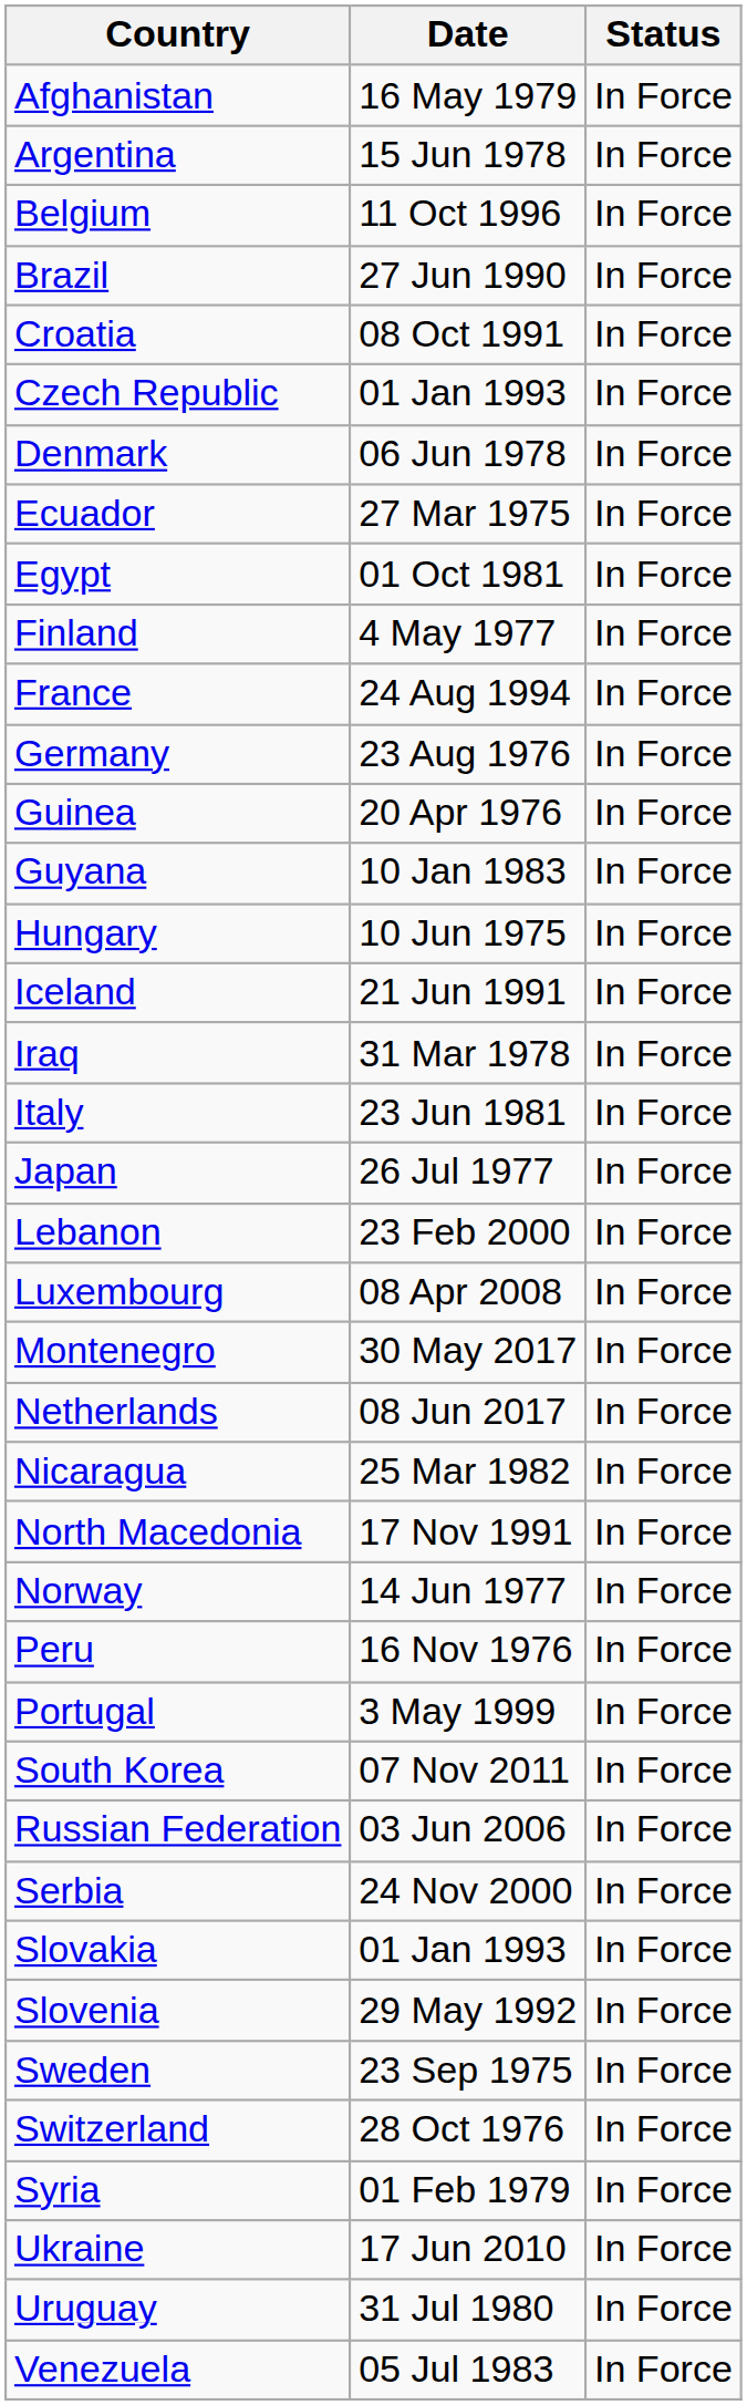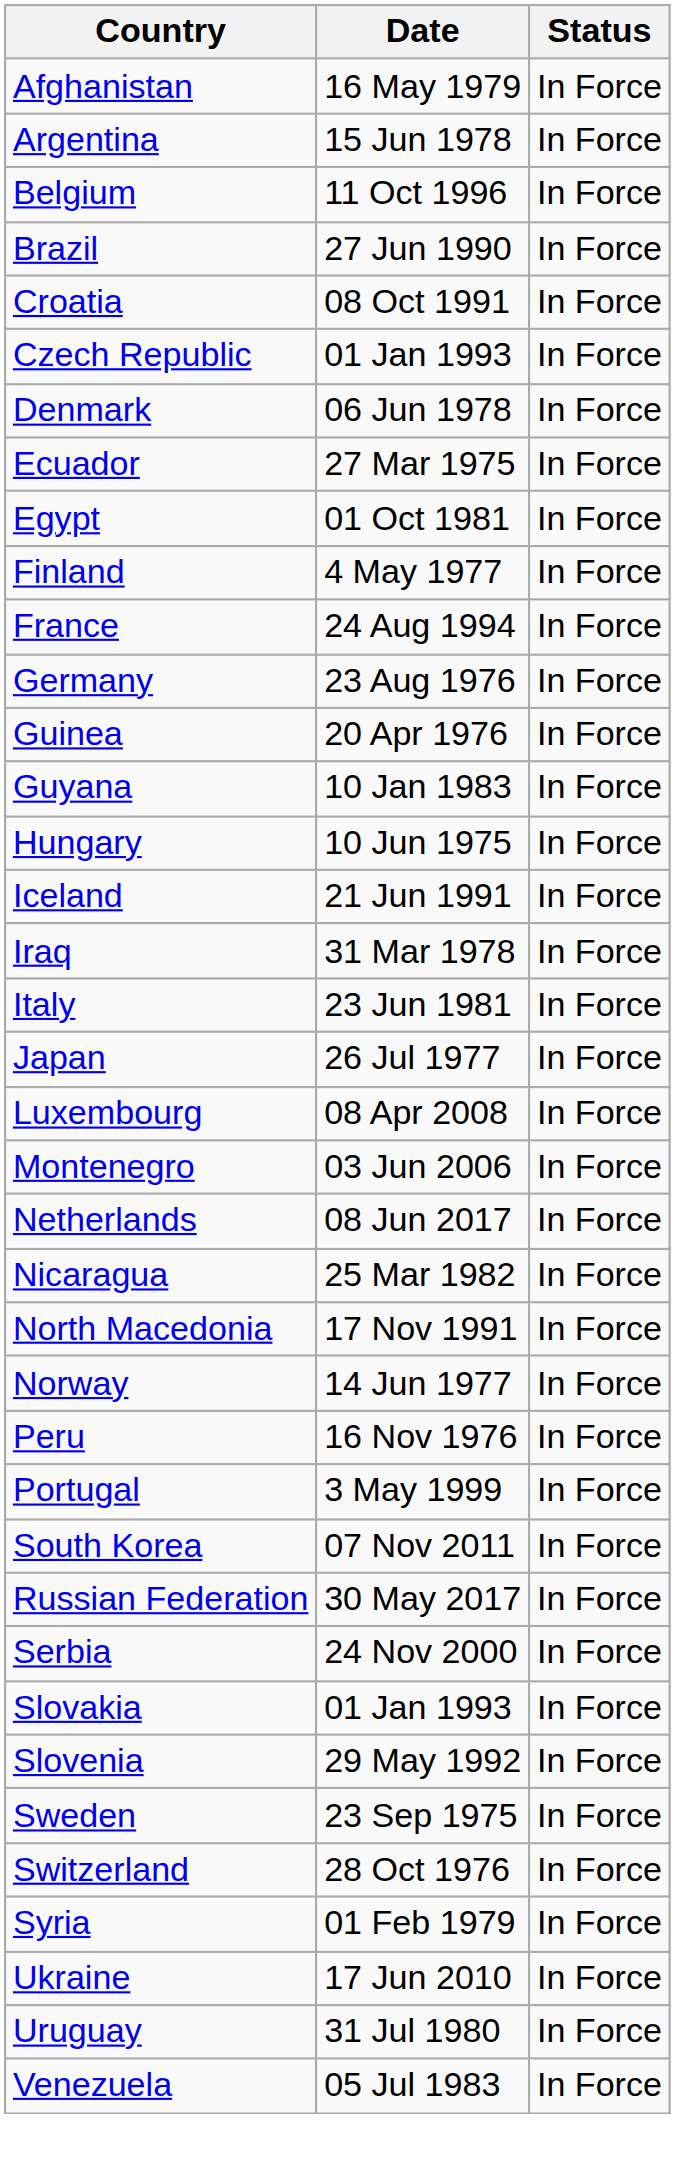- row: Lebanon | 23 Feb 2000 | In Force
Montenegro | Date: 30 May 2017 -> 03 Jun 2006
Russian Federation | Date: 03 Jun 2006 -> 30 May 2017
